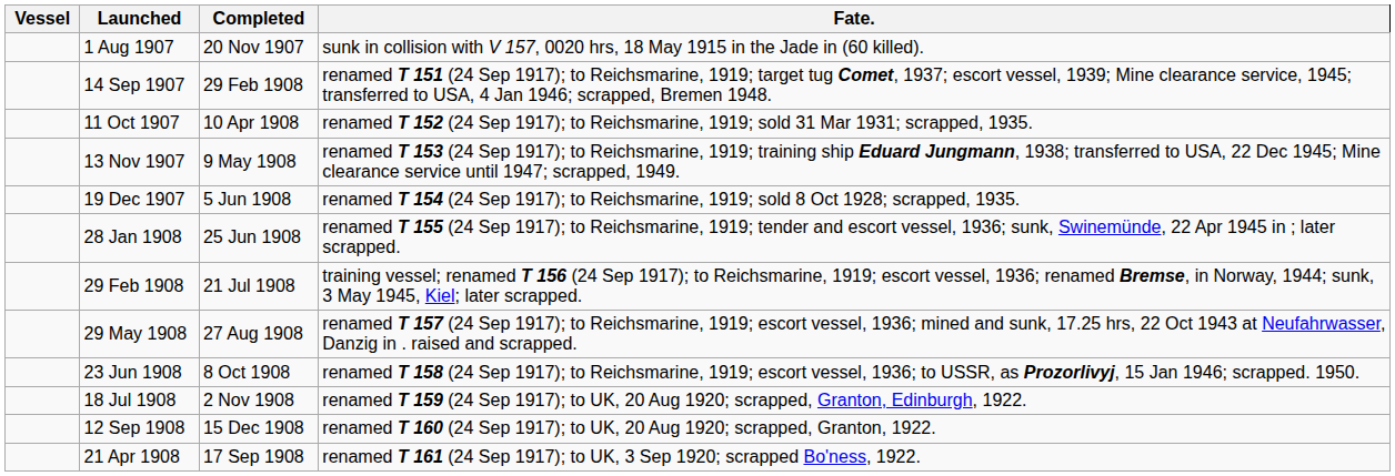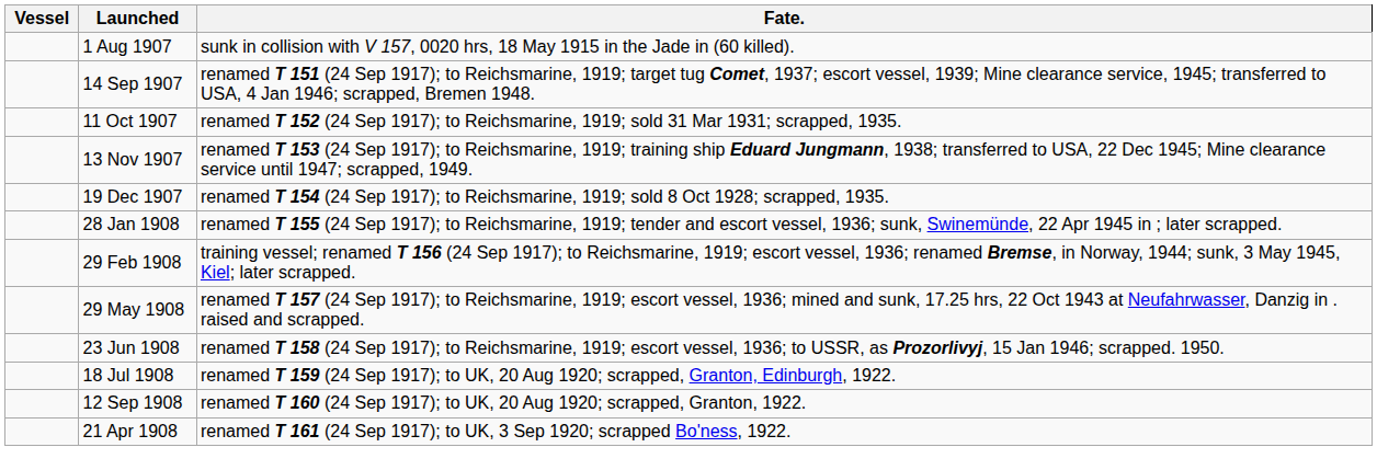- column: Completed | 20 Nov 1907 | 29 Feb 1908 | 10 Apr 1908 | 9 May 1908 | 5 Jun 1908 | 25 Jun 1908 | 21 Jul 1908 | 27 Aug 1908 | 8 Oct 1908 | 2 Nov 1908 | 15 Dec 1908 | 17 Sep 1908
